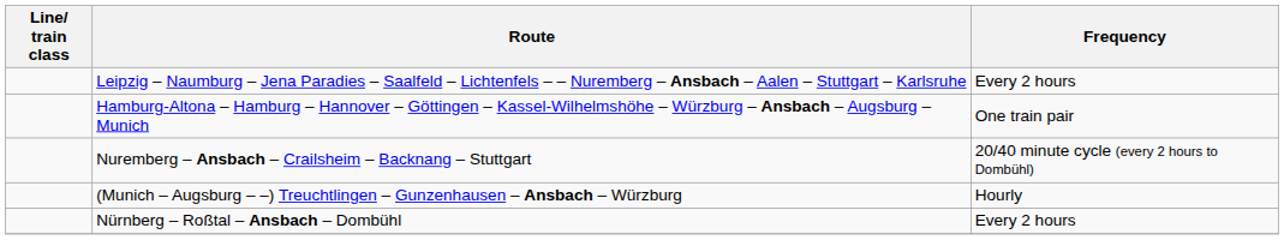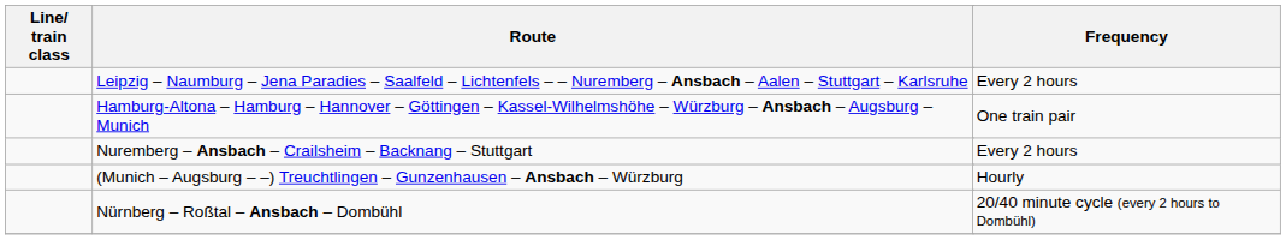Nuremberg – Ansbach – Crailsheim – Backnang – Stuttgart | Frequency: 20/40 minute cycle (every 2 hours to Dombühl) -> Every 2 hours
Nürnberg – Roßtal – Ansbach – Dombühl | Frequency: Every 2 hours -> 20/40 minute cycle (every 2 hours to Dombühl)
